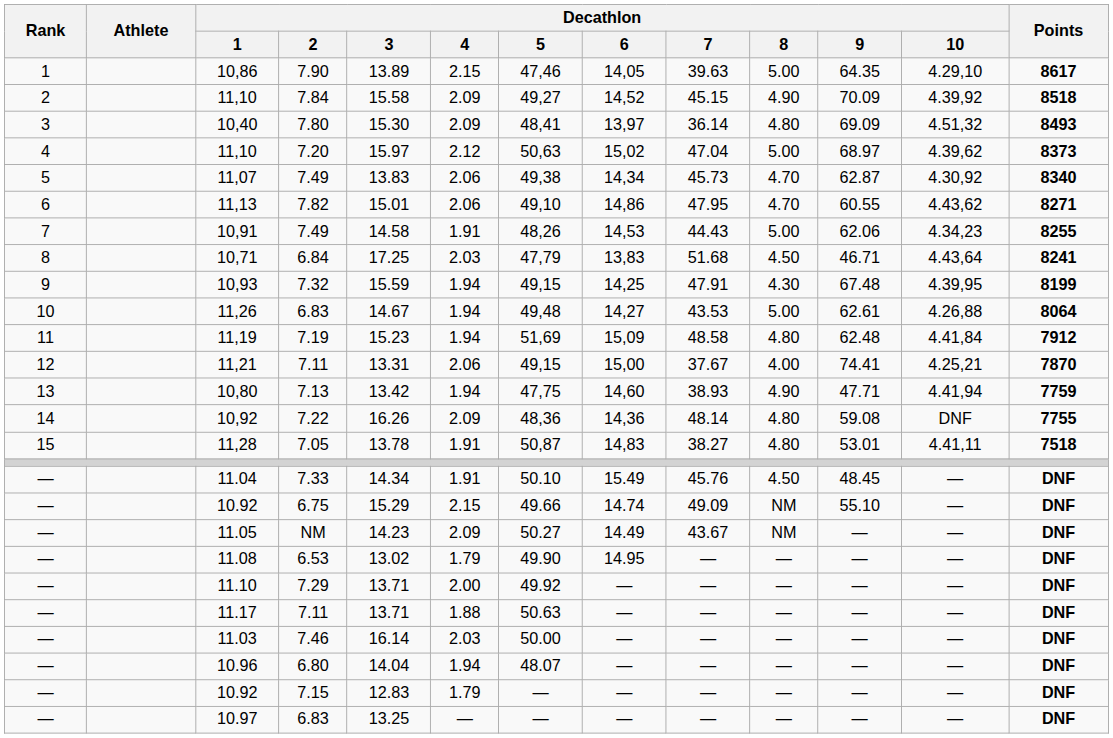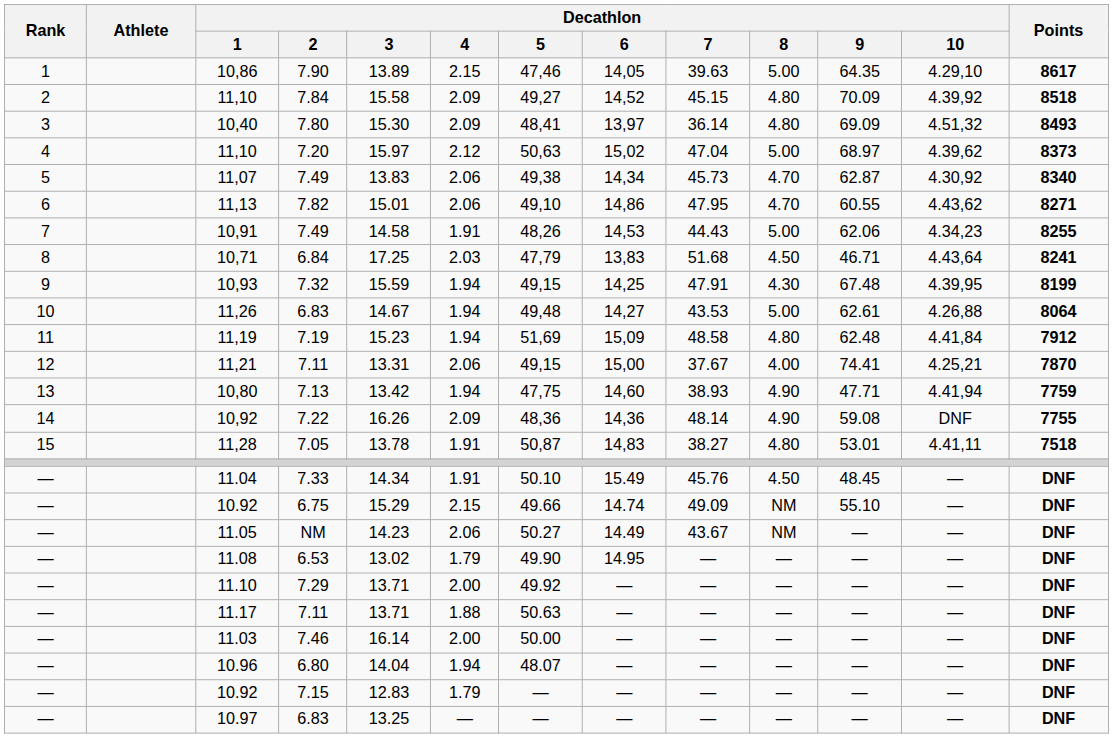11,10 / 7.84 | Decathlon / 8: 4.90 -> 4.80
10,92 | Decathlon / 8: 4.80 -> 4.90
11.05 | Decathlon / 4: 2.09 -> 2.06
11.03 | Decathlon / 4: 2.03 -> 2.00
